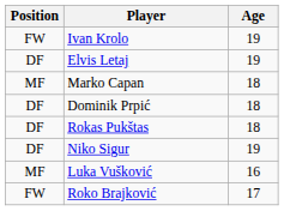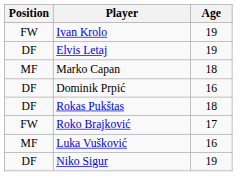Dominik Prpić | Age: 18 -> 16
rows swapped: Roko Brajković <-> Niko Sigur
